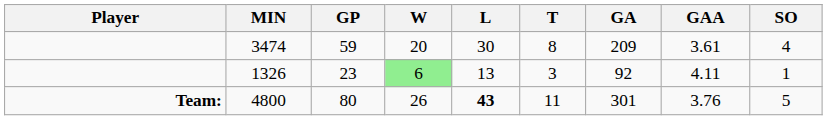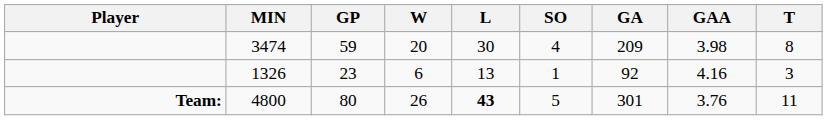columns swapped: T <-> SO
3474 | GAA: 3.61 -> 3.98
1326 | W: lightgreen background -> no background
1326 | GAA: 4.11 -> 4.16
